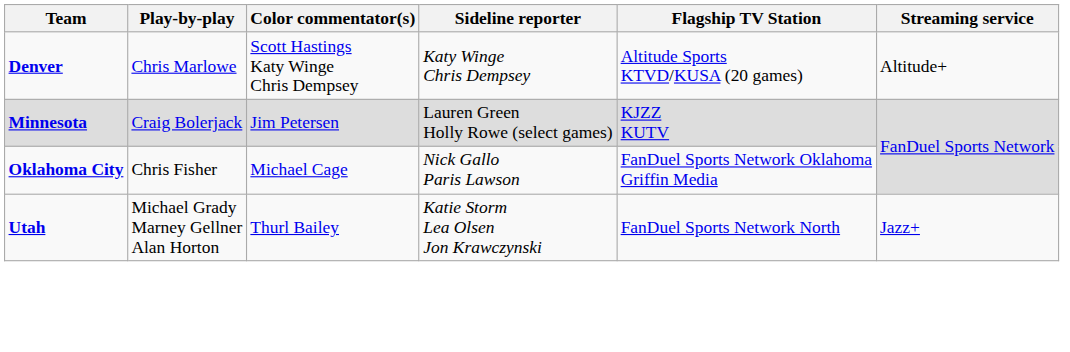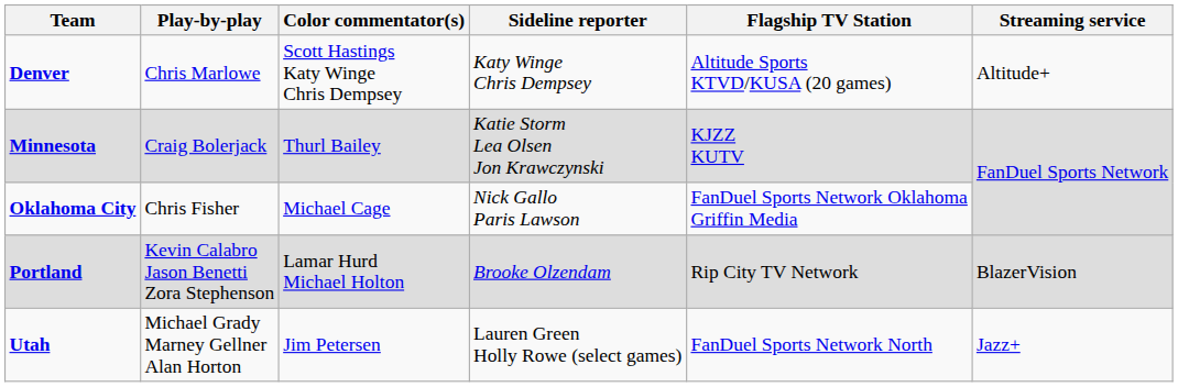Minnesota | Color commentator(s): Jim Petersen -> Thurl Bailey
Minnesota | Sideline reporter: Lauren Green Holly Rowe (select games) -> Katie Storm Lea Olsen Jon Krawczynski
+ row: Portland | Kevin Calabro Jason Benetti Zora Stephenson | Lamar Hurd Michael Holton | Brooke Olzendam | Rip City TV Network | BlazerVision
Utah | Color commentator(s): Thurl Bailey -> Jim Petersen
Utah | Sideline reporter: Katie Storm Lea Olsen Jon Krawczynski -> Lauren Green Holly Rowe (select games)
